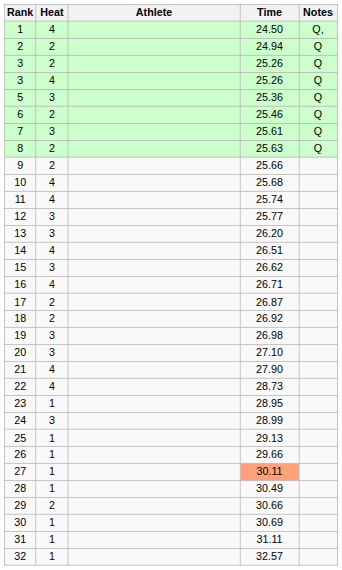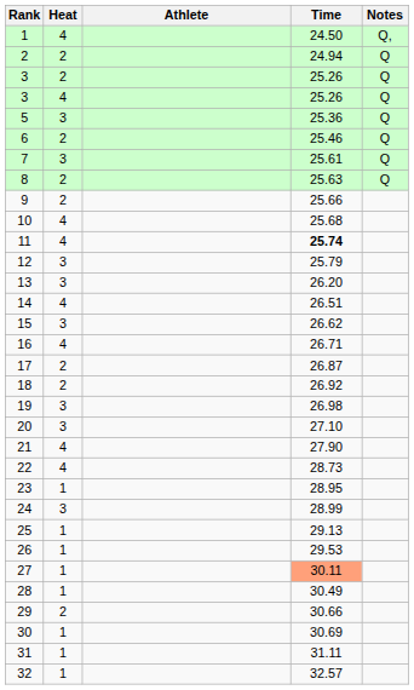11 | Time: normal -> bold
12 | Time: 25.77 -> 25.79
26 | Time: 29.66 -> 29.53
